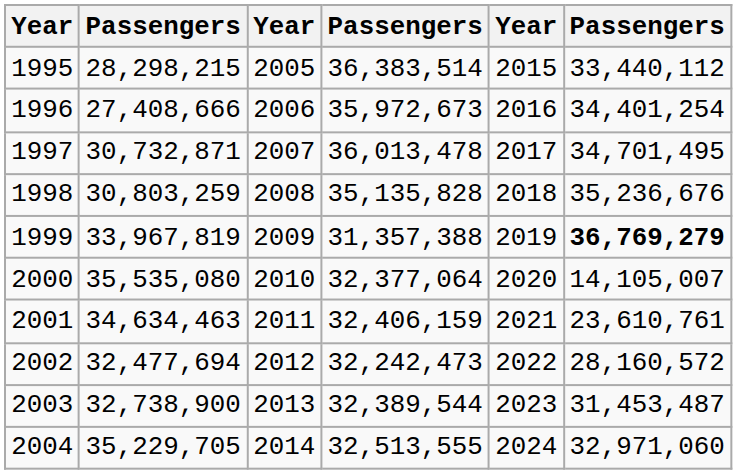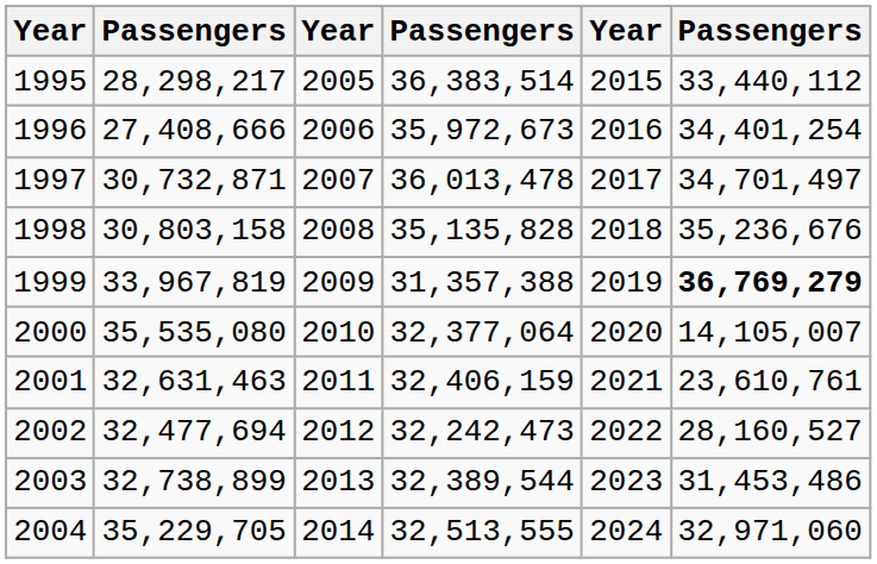1995 | column 2: 28,298,215 -> 28,298,217
1997 | column 6: 34,701,495 -> 34,701,497
1998 | column 2: 30,803,259 -> 30,803,158
2001 | column 2: 34,634,463 -> 32,631,463
2002 | column 6: 28,160,572 -> 28,160,527
2003 | column 2: 32,738,900 -> 32,738,899
2003 | column 6: 31,453,487 -> 31,453,486
